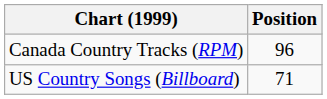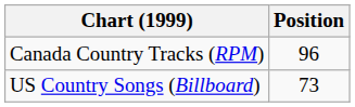US Country Songs (Billboard) | Position: 71 -> 73
